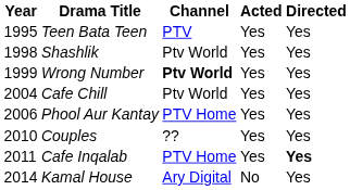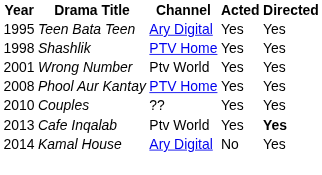Teen Bata Teen | Channel: PTV -> Ary Digital
Shashlik | Channel: Ptv World -> PTV Home
Wrong Number | Year: 1999 -> 2001
Wrong Number | Channel: bold -> normal
- row: 2004 | Cafe Chill | Ptv World | Yes | Yes
Phool Aur Kantay | Year: 2006 -> 2008
Cafe Inqalab | Year: 2011 -> 2013
Cafe Inqalab | Channel: PTV Home -> Ptv World
